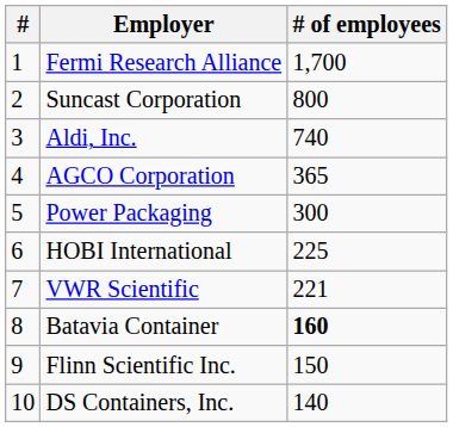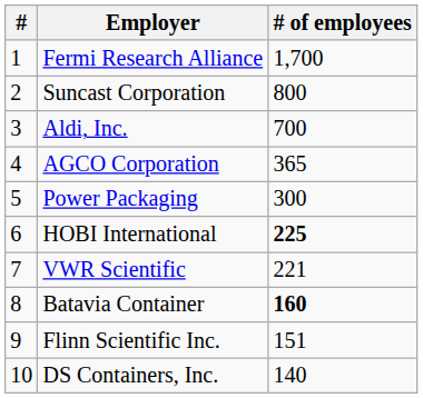Aldi, Inc. | # of employees: 740 -> 700
HOBI International | # of employees: normal -> bold
Flinn Scientific Inc. | # of employees: 150 -> 151
